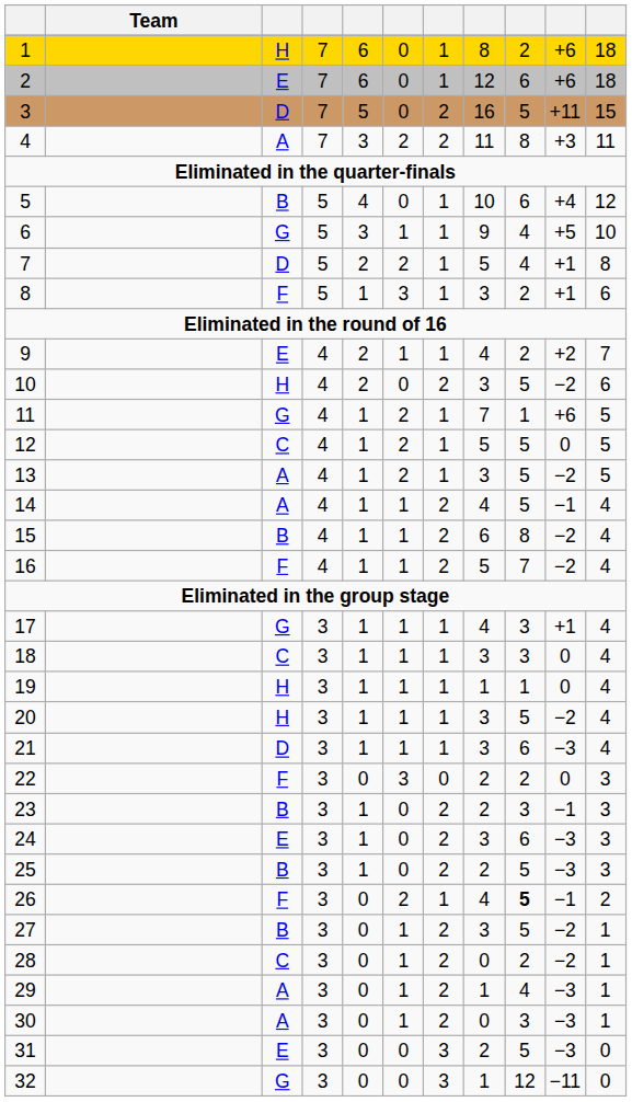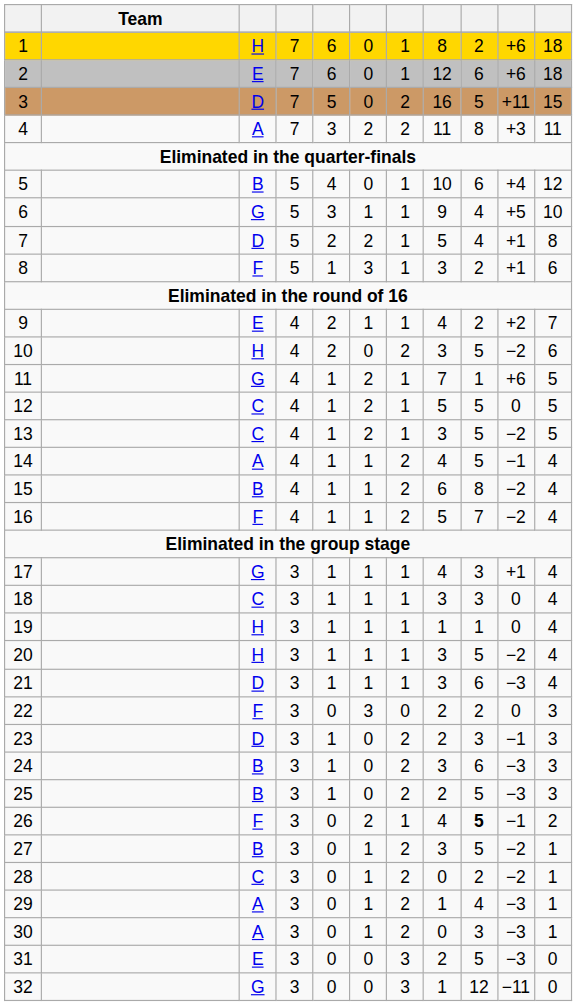13 | column 3: A -> C
23 | column 3: B -> D
24 | column 3: E -> B
